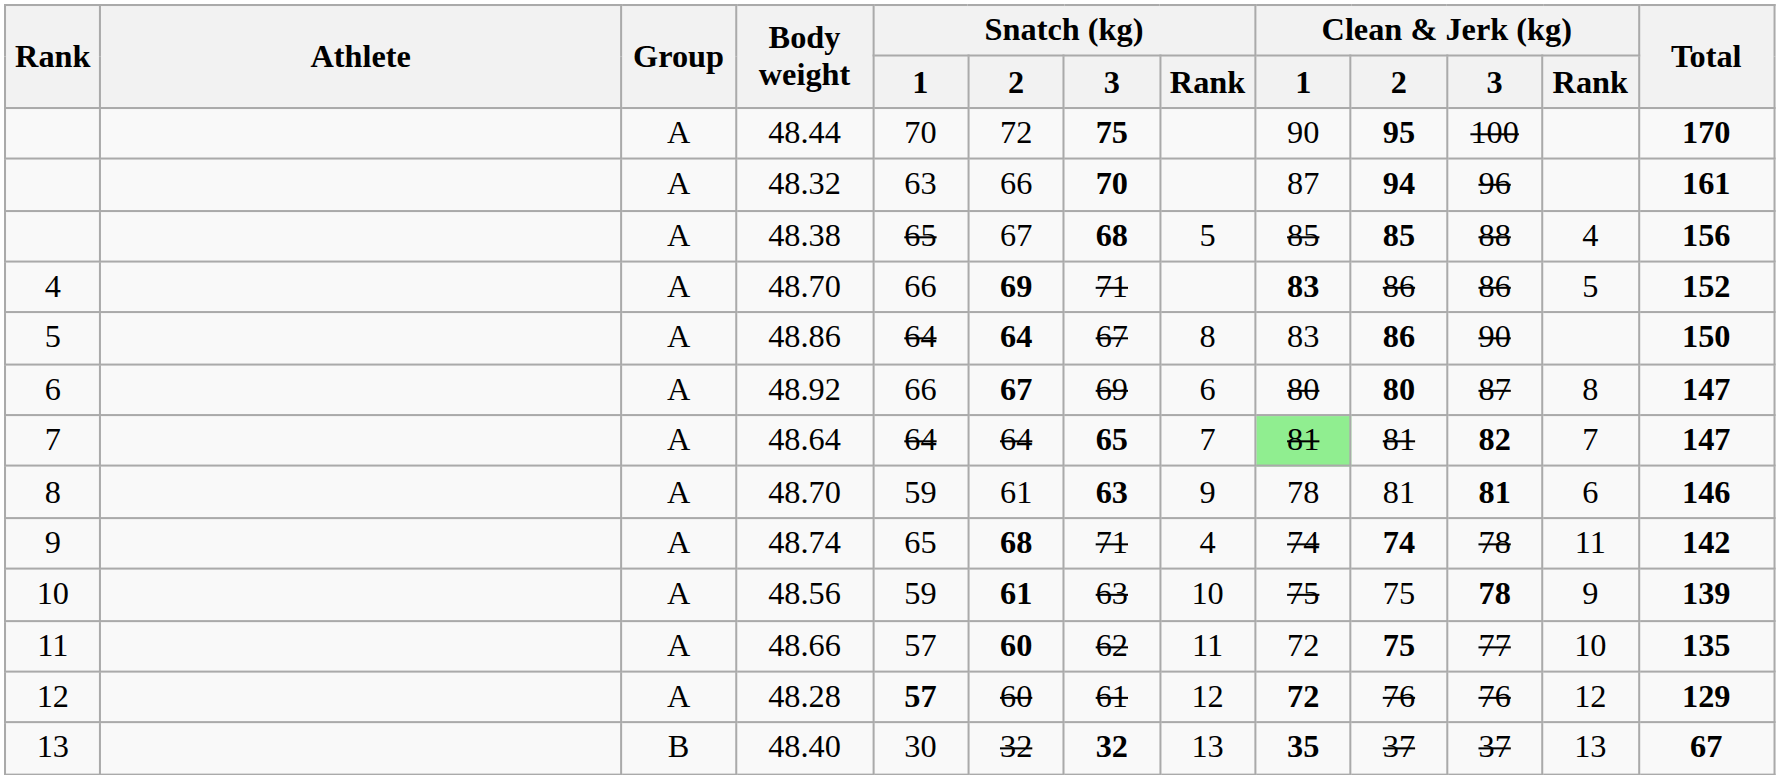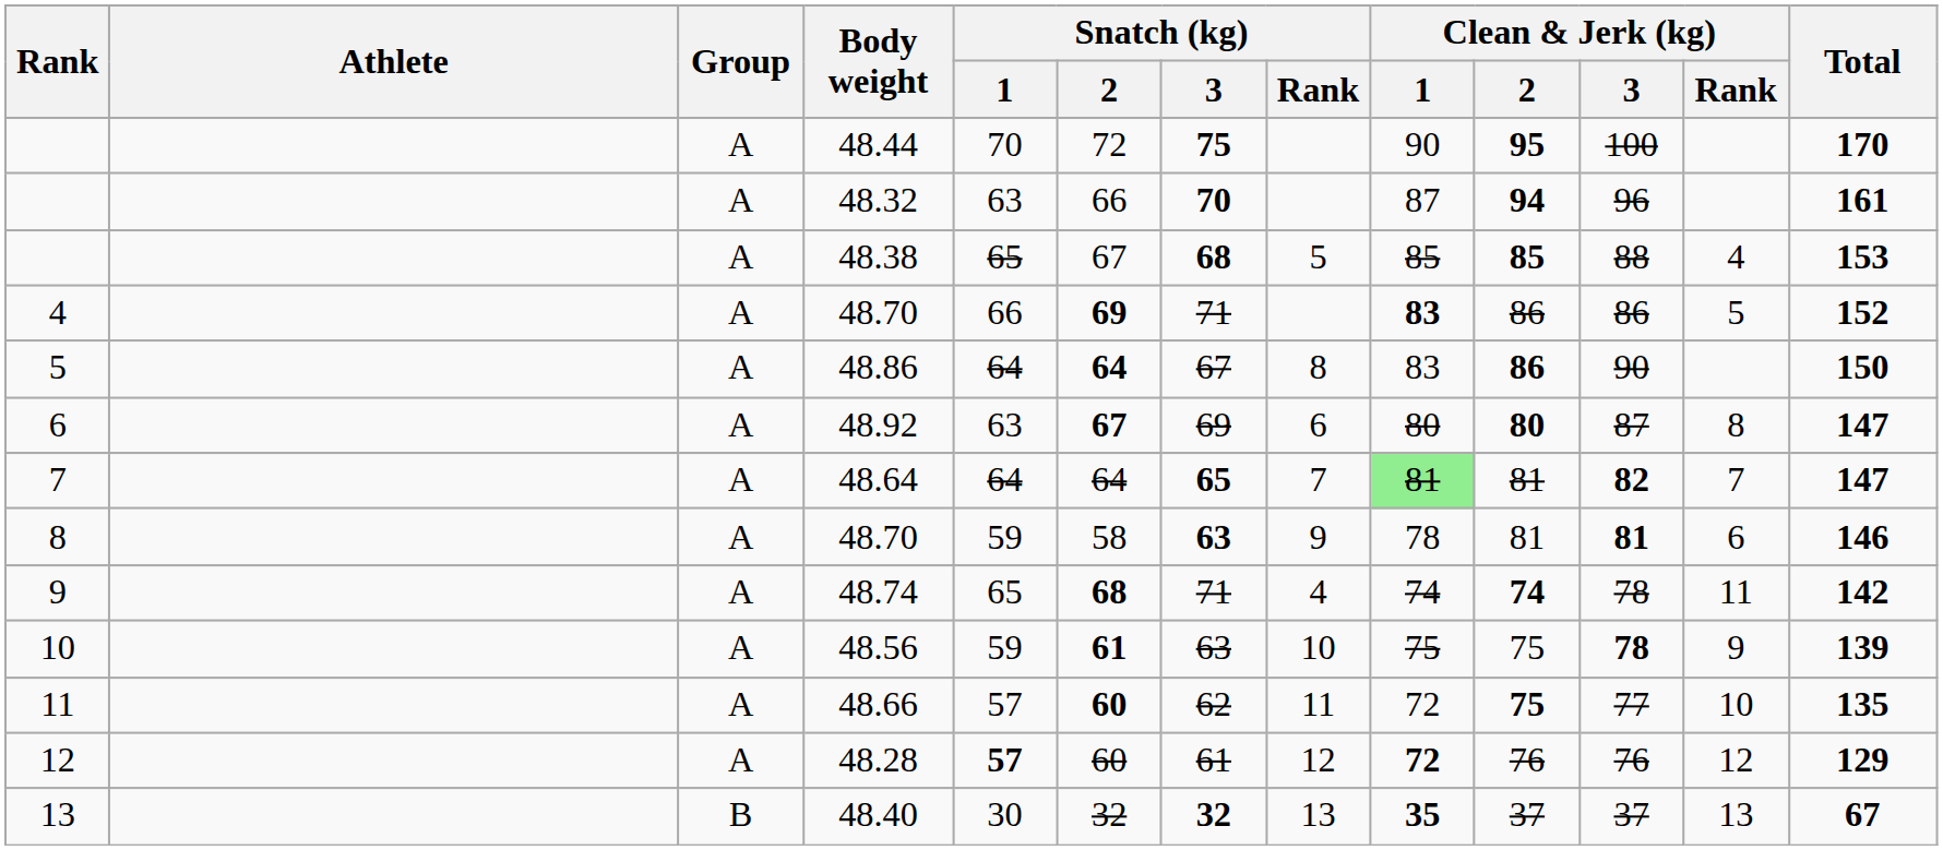48.38 | Total: 156 -> 153
48.92 | Snatch (kg) / 1: 66 -> 63
8 / 48.70 | Snatch (kg) / 2: 61 -> 58
